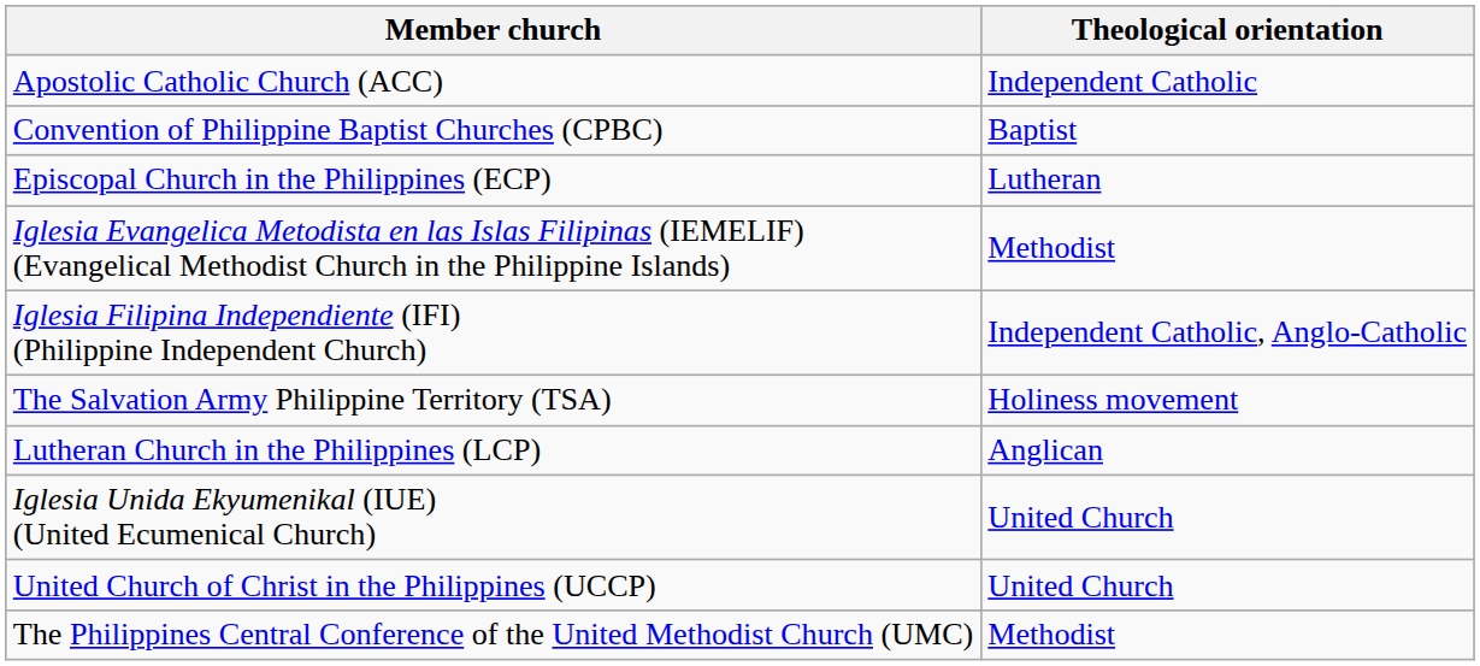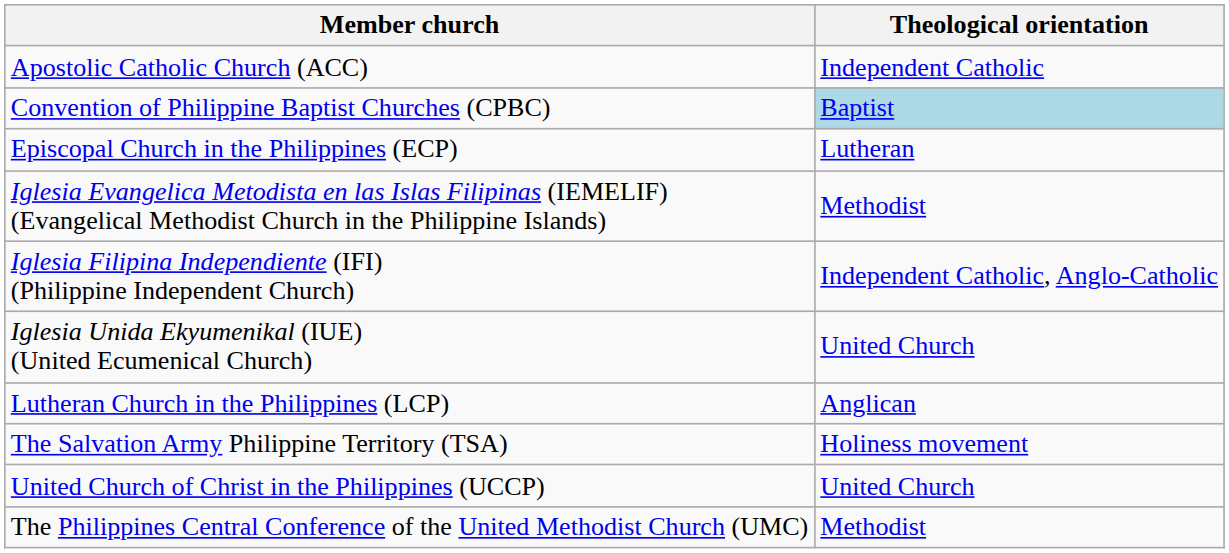Convention of Philippine Baptist Churches (CPBC) | Theological orientation: no background -> lightblue background
rows swapped: Iglesia Unida Ekyumenikal (IUE) (United Ecumenical Church) <-> The Salvation Army Philippine Territory (TSA)
